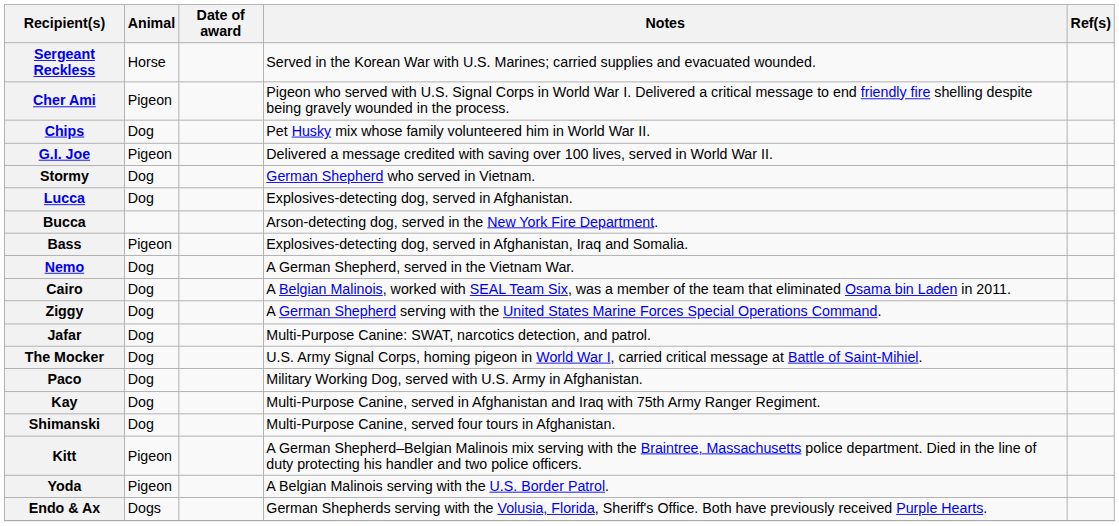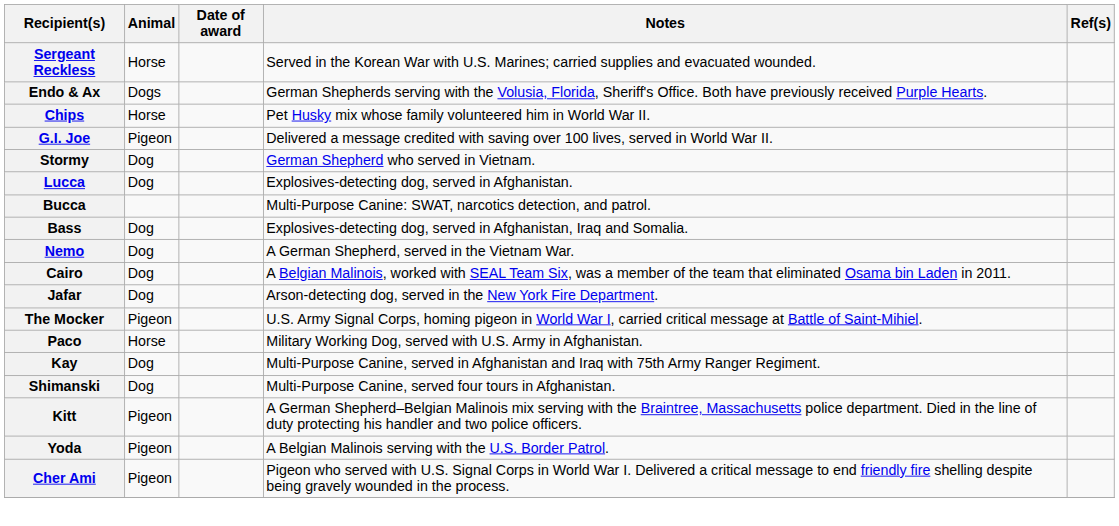rows swapped: Cher Ami <-> Endo & Ax
Chips | Animal: Dog -> Horse
Bucca | Notes: Arson-detecting dog, served in the New York Fire Department. -> Multi-Purpose Canine: SWAT, narcotics detection, and patrol.
Bass | Animal: Pigeon -> Dog
- row: Ziggy | Dog | A German Shepherd serving with the United States Marine Forces Special Operations Command.
Jafar | Notes: Multi-Purpose Canine: SWAT, narcotics detection, and patrol. -> Arson-detecting dog, served in the New York Fire Department.
The Mocker | Animal: Dog -> Pigeon
Paco | Animal: Dog -> Horse
